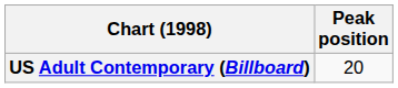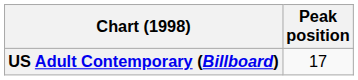US Adult Contemporary (Billboard) | Peak position: 20 -> 17
